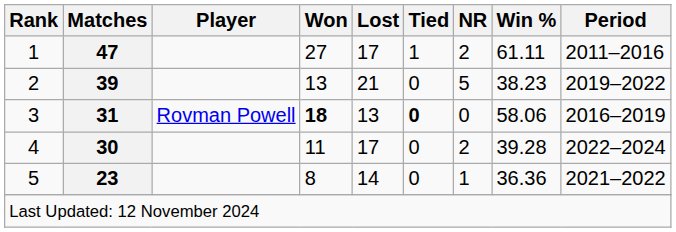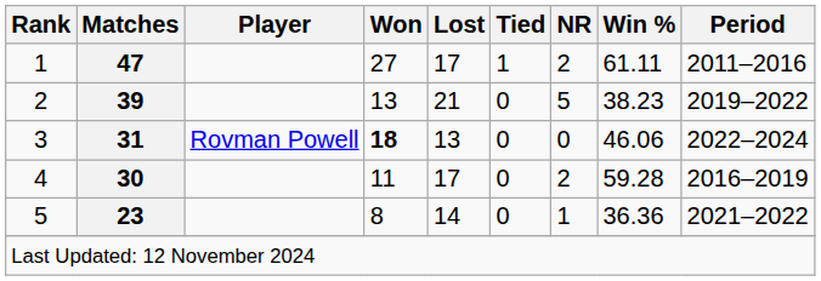3 | Tied: bold -> normal
3 | Win %: 58.06 -> 46.06
3 | Period: 2016–2019 -> 2022–2024
4 | Win %: 39.28 -> 59.28
4 | Period: 2022–2024 -> 2016–2019
